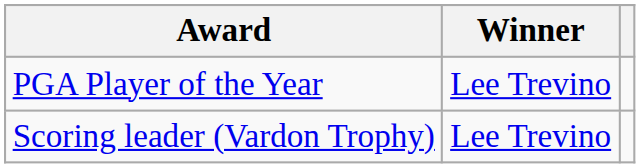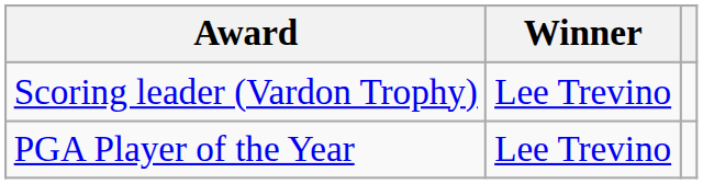rows swapped: PGA Player of the Year <-> Scoring leader (Vardon Trophy)
